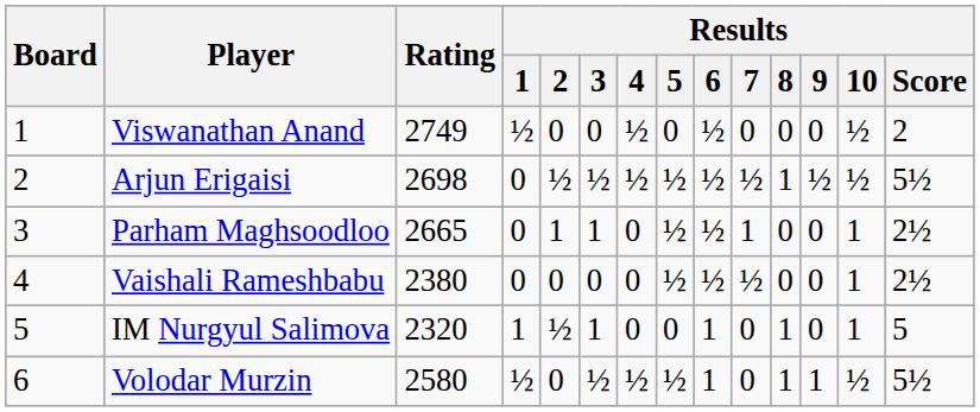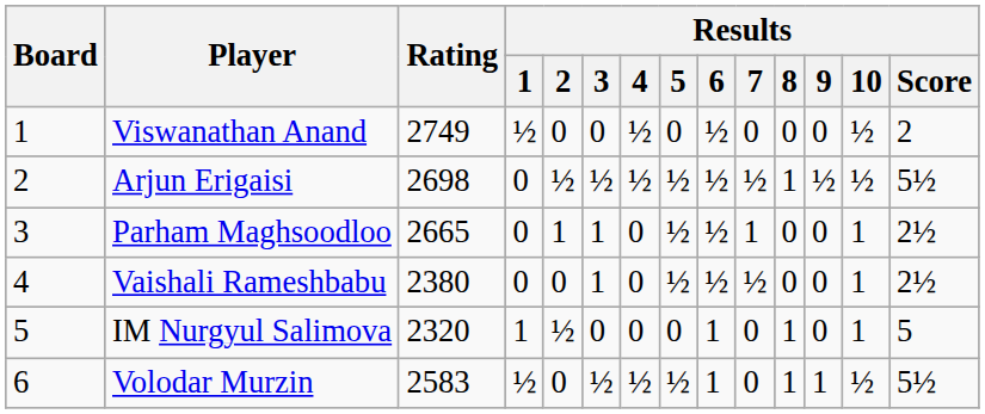Vaishali Rameshbabu | Results / 3: 0 -> 1
IM Nurgyul Salimova | Results / 3: 1 -> 0
Volodar Murzin | Rating: 2580 -> 2583
